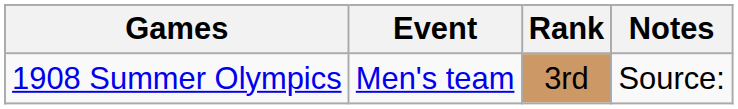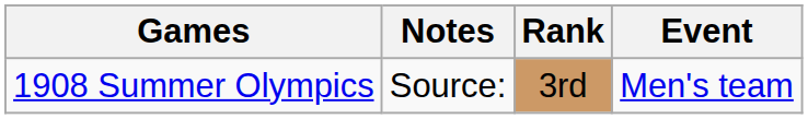columns swapped: Event <-> Notes
